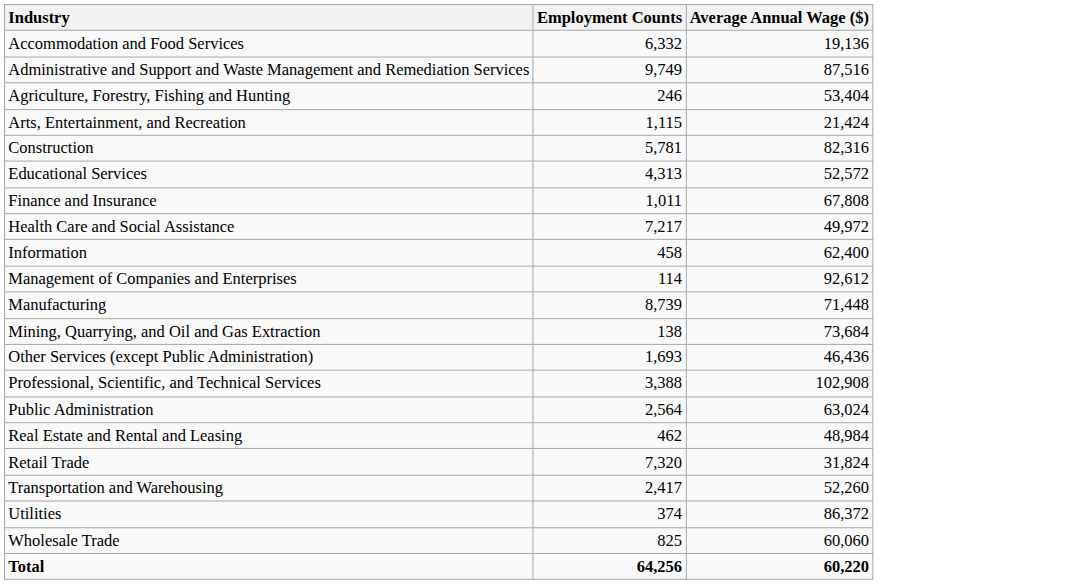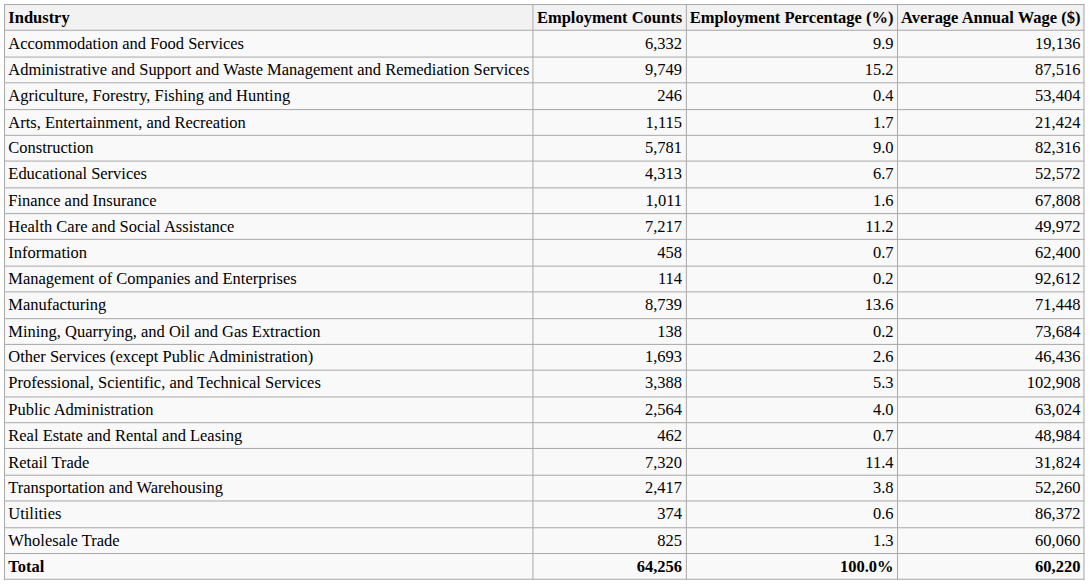+ column: Employment Percentage (%) | 9.9 | 15.2 | 0.4 | 1.7 | 9.0 | 6.7 | 1.6 | 11.2 | 0.7 | 0.2 | 13.6 | 0.2 | 2.6 | 5.3 | 4.0 | 0.7 | 11.4 | 3.8 | 0.6 | 1.3 | 100.0%
